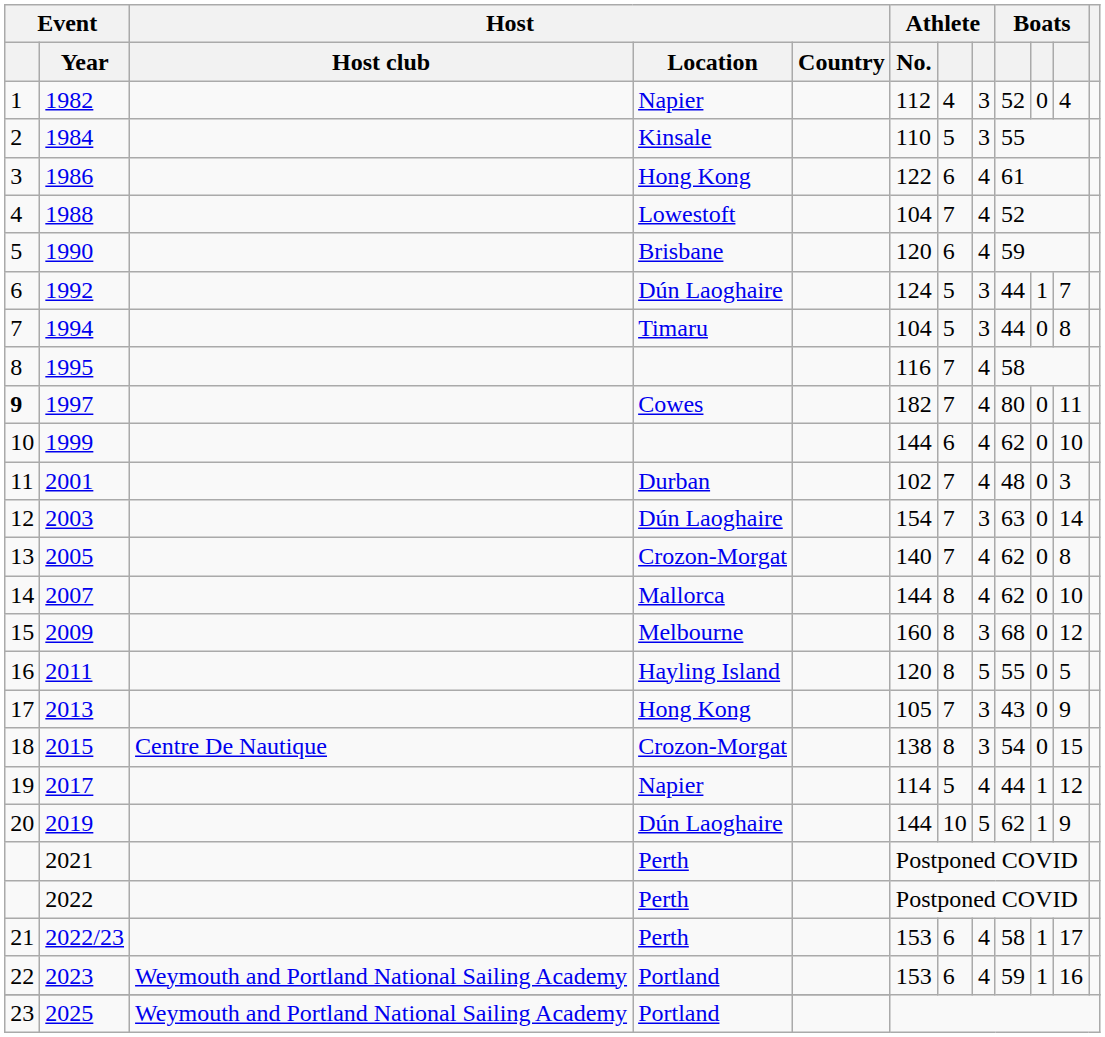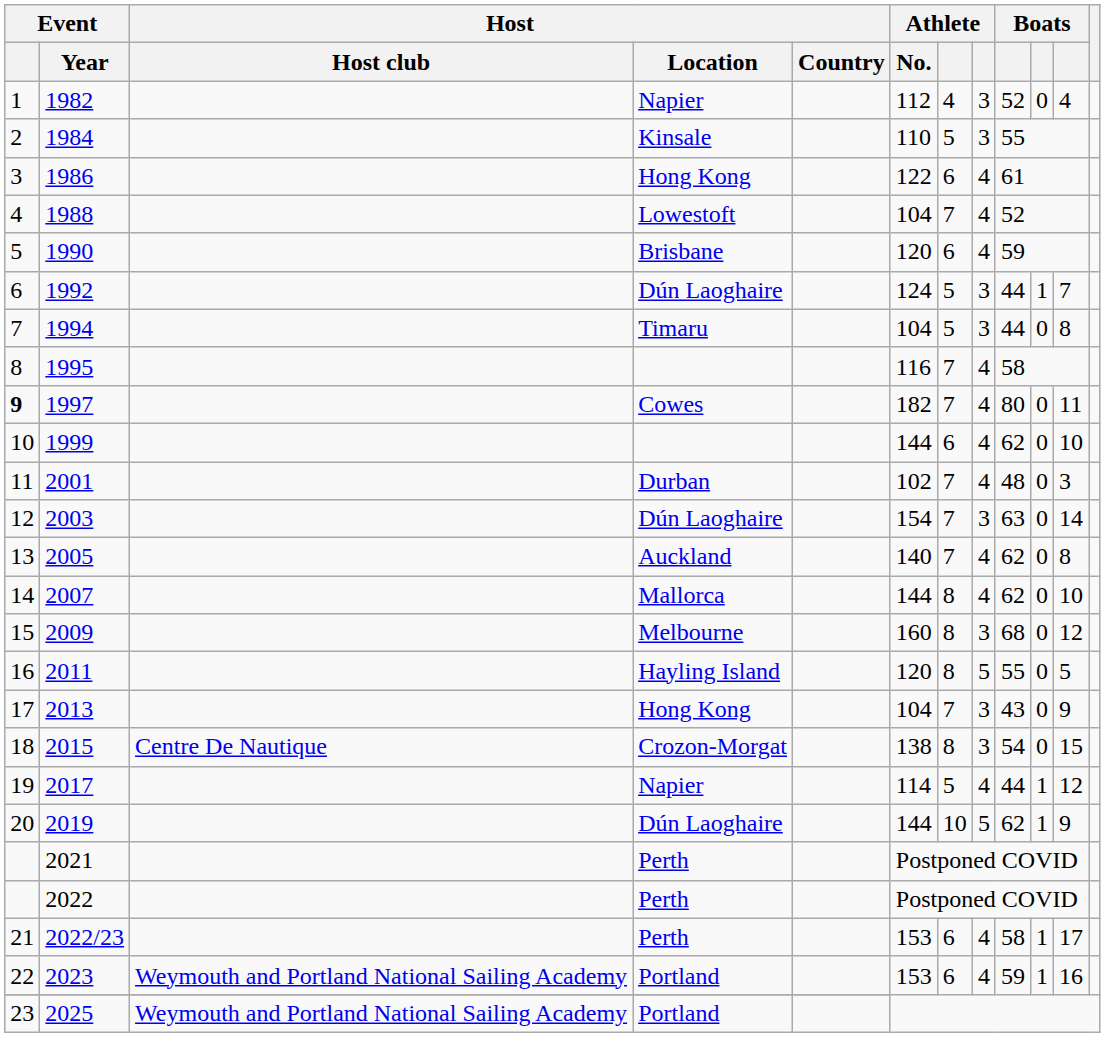2005 | Host / Location: Crozon-Morgat -> Auckland
2013 | Athlete / No.: 105 -> 104
